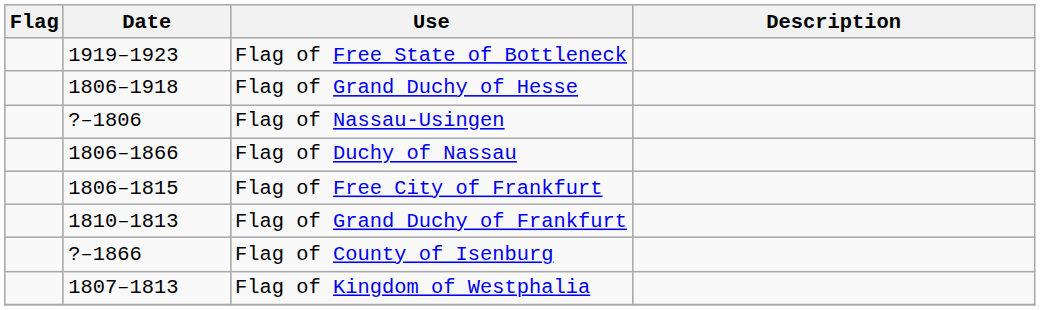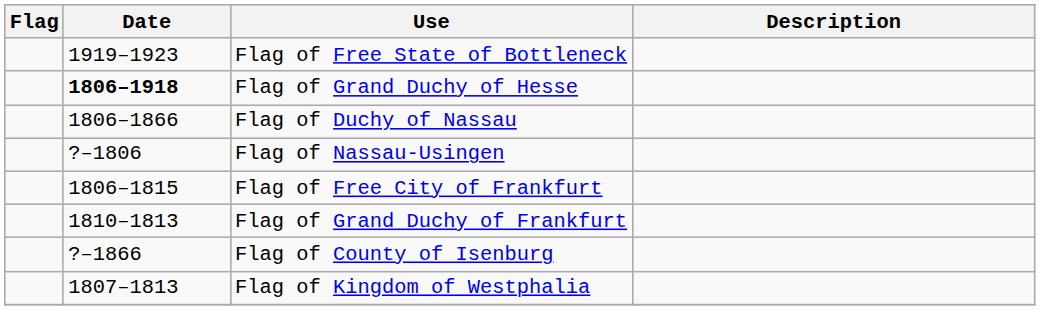Flag of Grand Duchy of Hesse | Date: normal -> bold
rows swapped: Flag of Duchy of Nassau <-> Flag of Nassau-Usingen
